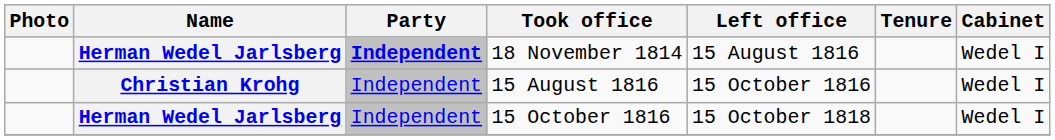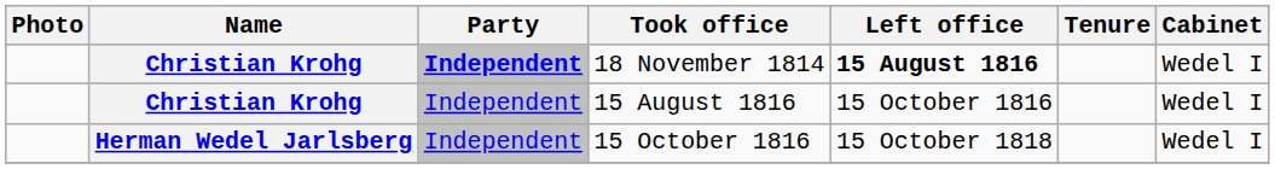18 November 1814 | Name: Herman Wedel Jarlsberg -> Christian Krohg
18 November 1814 | Left office: normal -> bold
